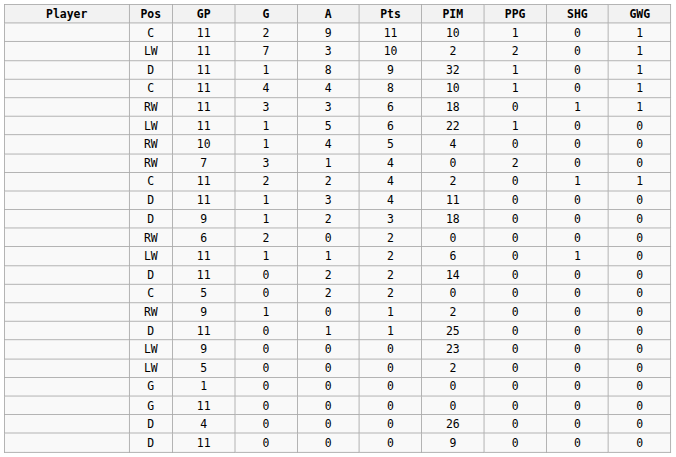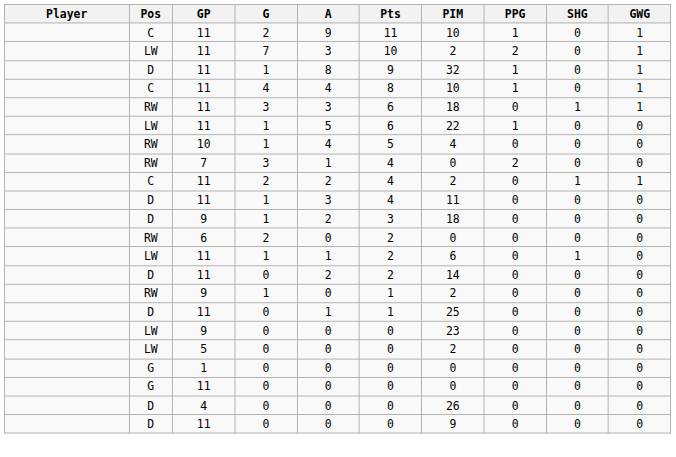- row: C | 5 | 0 | 2 | 2 | 0 | 0 | 0 | 0
